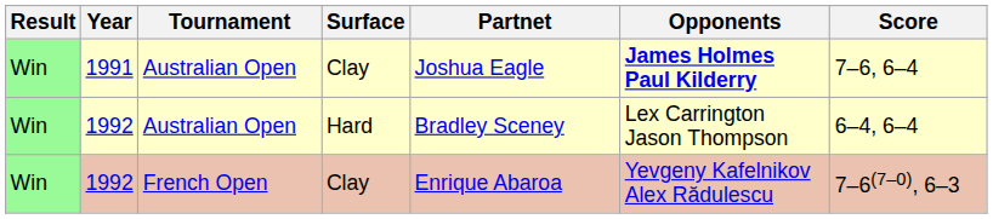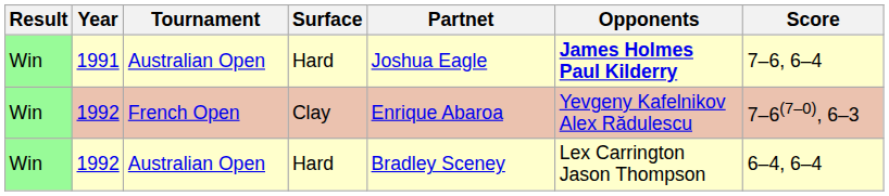1991 | Surface: Clay -> Hard
rows swapped: 1992 / Australian Open <-> 1992 / French Open
